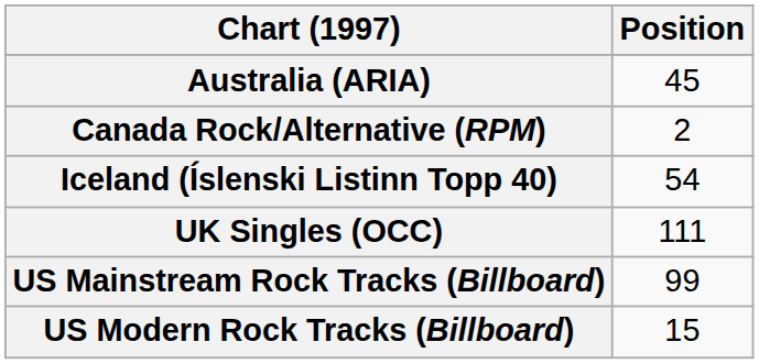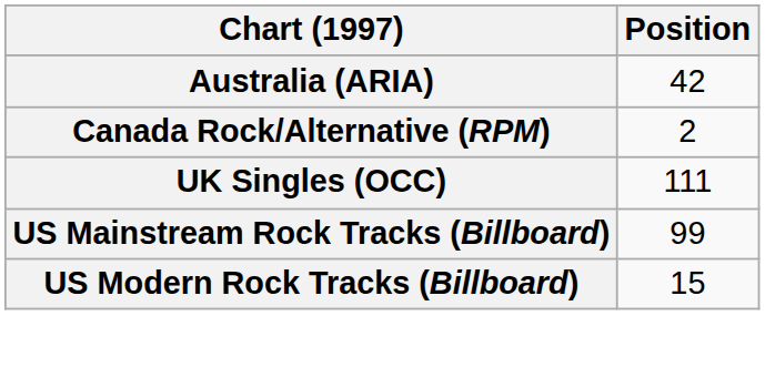Australia (ARIA) | Position: 45 -> 42
- row: Iceland (Íslenski Listinn Topp 40) | 54
